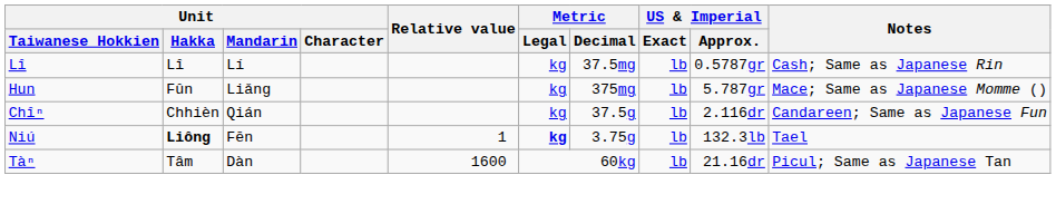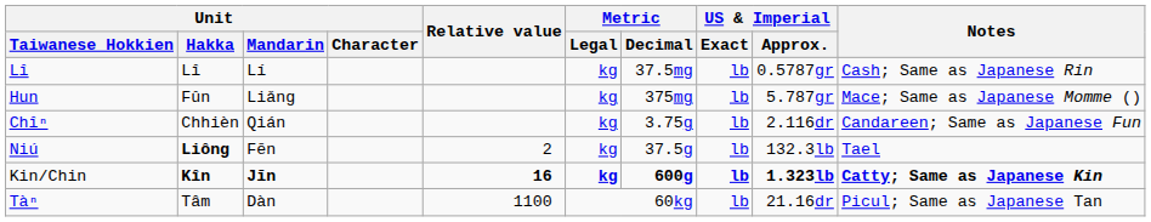Chîⁿ | Metric / Decimal: 37.5g -> 3.75g
Niú | Relative value: 1 -> 2
Niú | Metric / Legal: bold -> normal
Niú | Metric / Decimal: 3.75g -> 37.5g
+ row: Kin/Chin | Kîn | Jīn | 16 | kg | 600g | lb | 1.323lb | Catty; Same as Japanese Kin
Tàⁿ | Relative value: 1600 -> 1100
